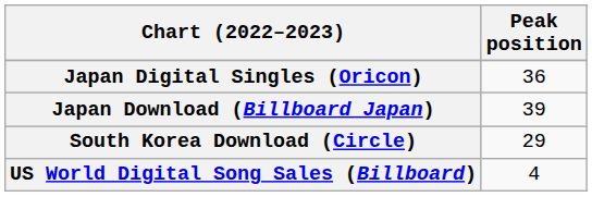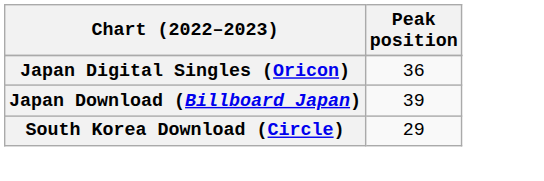- row: US World Digital Song Sales (Billboard) | 4
